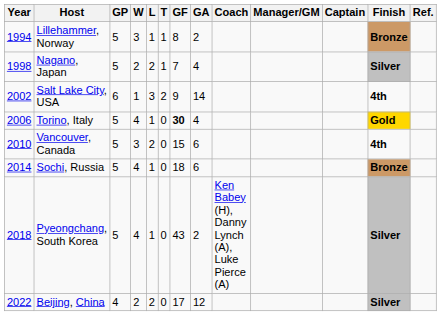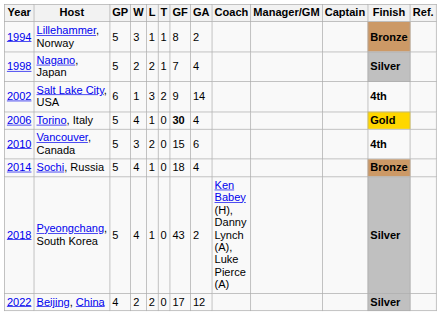Sochi, Russia | GA: 6 -> 4
